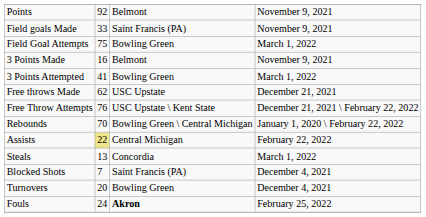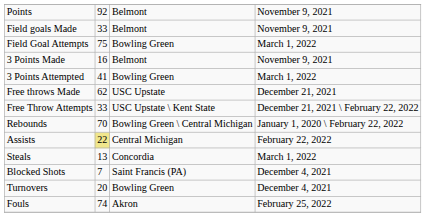Field goals Made | column 3: Saint Francis (PA) -> Belmont
Free Throw Attempts | column 2: 76 -> 33
Fouls | column 2: 24 -> 74
Fouls | column 3: bold -> normal
